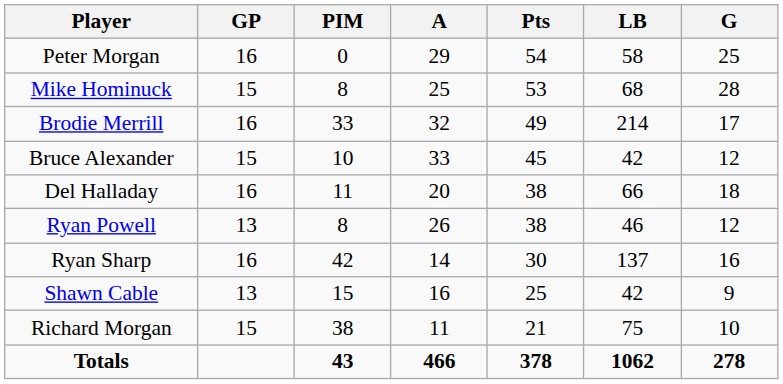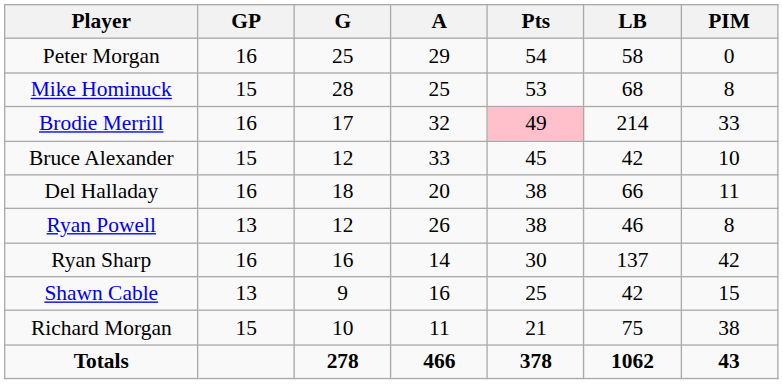columns swapped: G <-> PIM
Brodie Merrill | Pts: no background -> pink background
